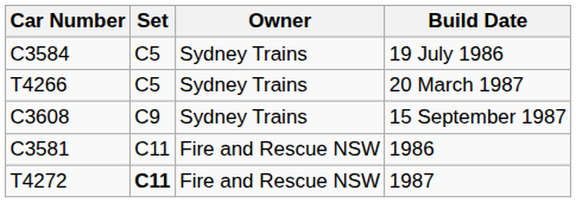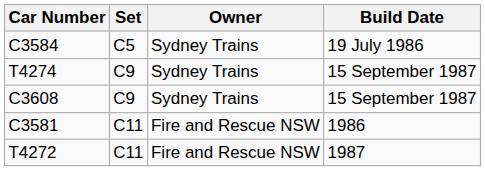- row: T4266 | C5 | Sydney Trains | 20 March 1987
+ row: T4274 | C9 | Sydney Trains | 15 September 1987
T4272 | Set: bold -> normal
